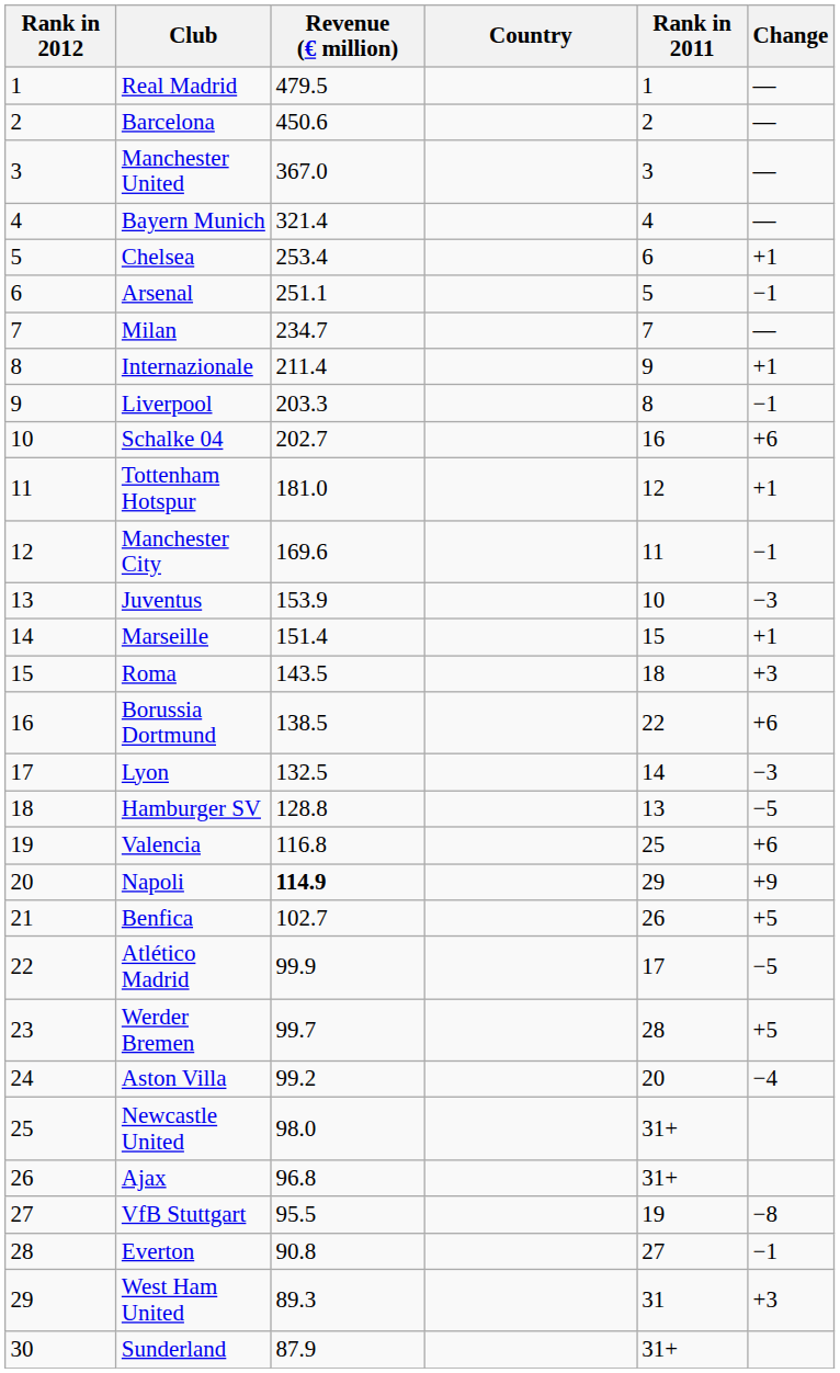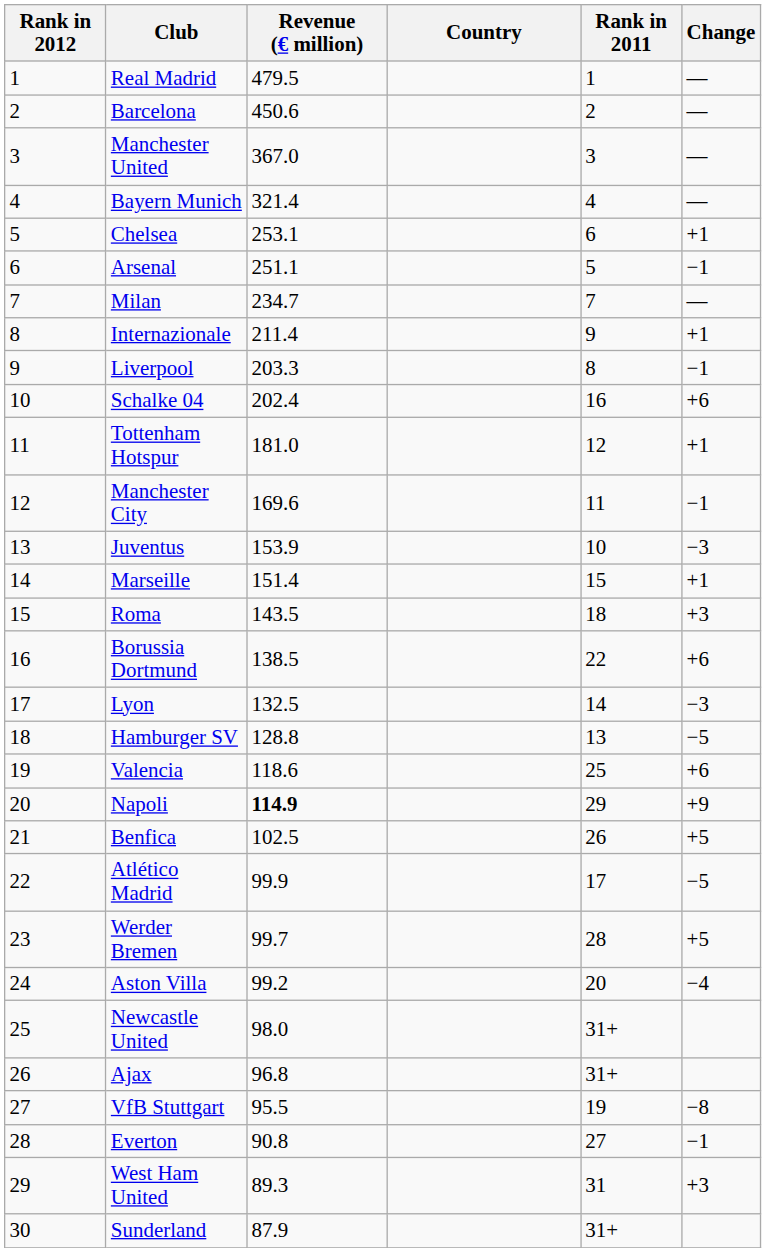Chelsea | Revenue (€ million): 253.4 -> 253.1
Schalke 04 | Revenue (€ million): 202.7 -> 202.4
Valencia | Revenue (€ million): 116.8 -> 118.6
Benfica | Revenue (€ million): 102.7 -> 102.5
